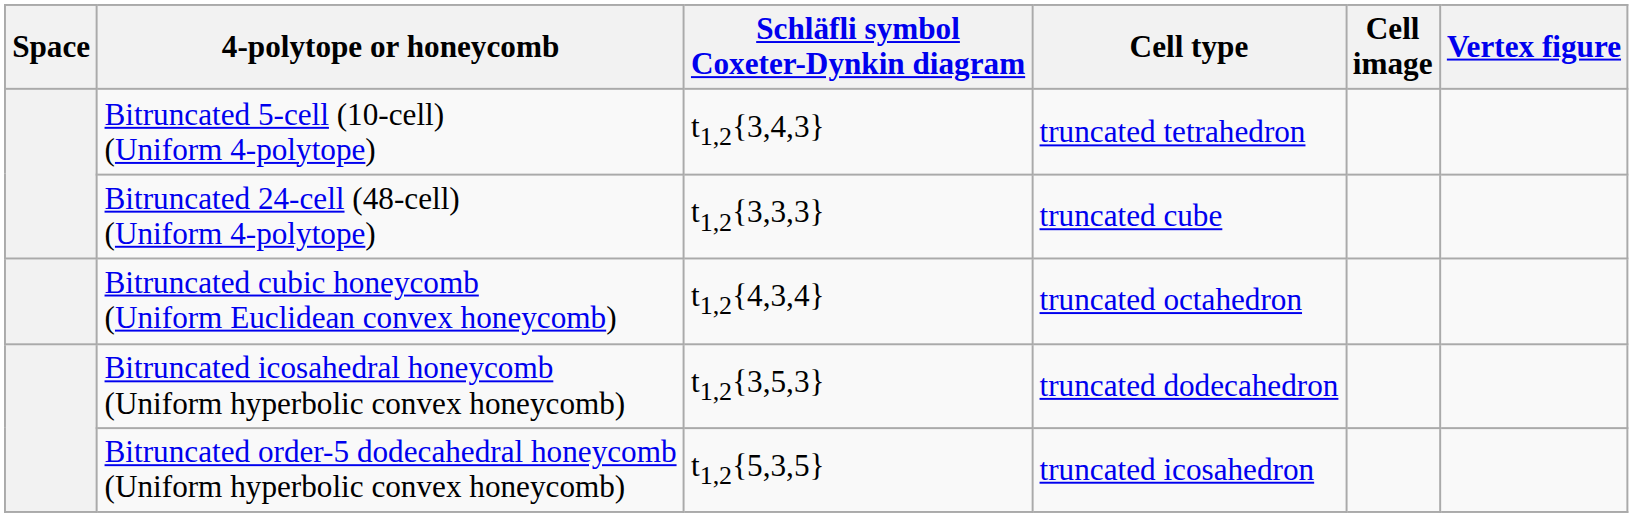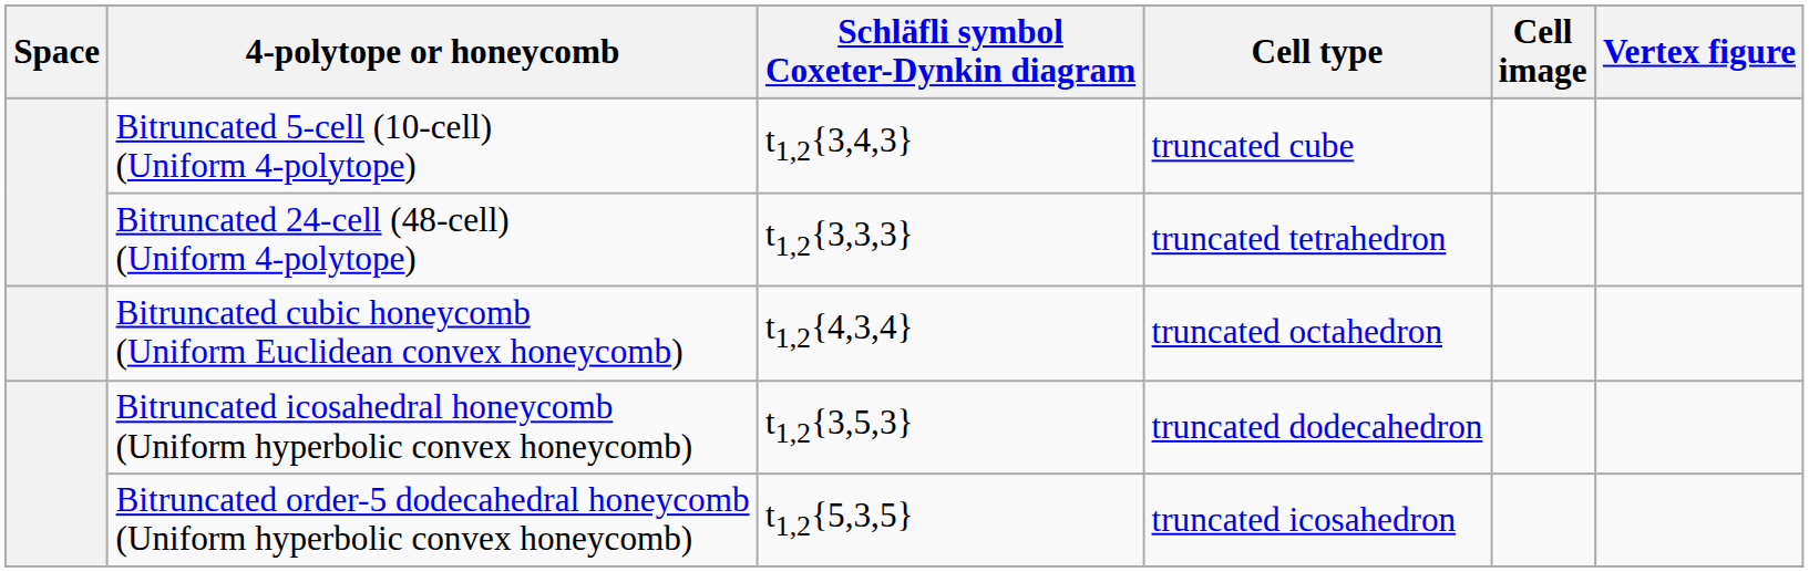Bitruncated 5-cell (10-cell) (Uniform 4-polytope) | Cell type: truncated tetrahedron -> truncated cube
Bitruncated 24-cell (48-cell) (Uniform 4-polytope) | Cell type: truncated cube -> truncated tetrahedron
